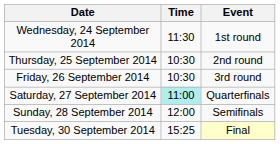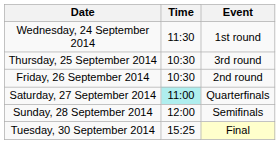Thursday, 25 September 2014 | Event: 2nd round -> 3rd round
Friday, 26 September 2014 | Event: 3rd round -> 2nd round
